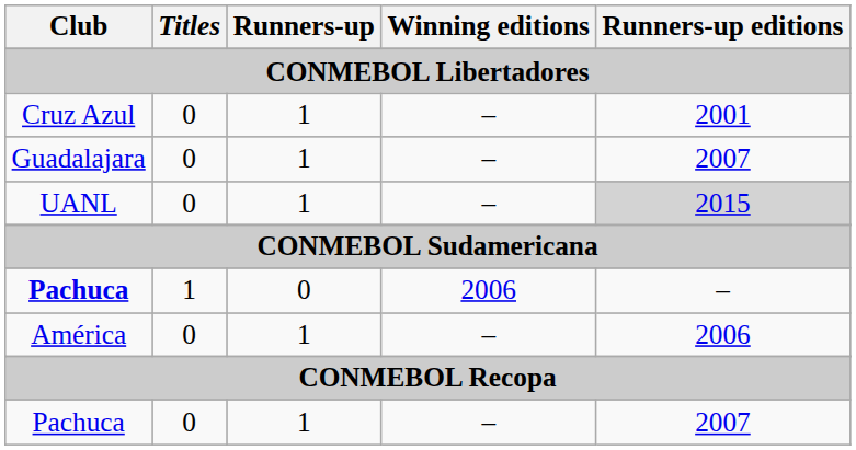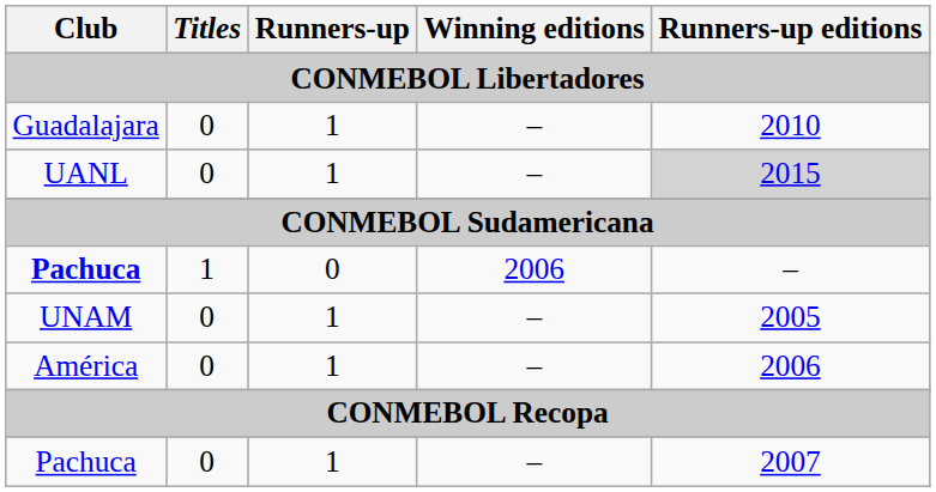- row: Cruz Azul | 0 | 1 | – | 2001
Guadalajara | Runners-up editions: 2007 -> 2010
+ row: UNAM | 0 | 1 | – | 2005
